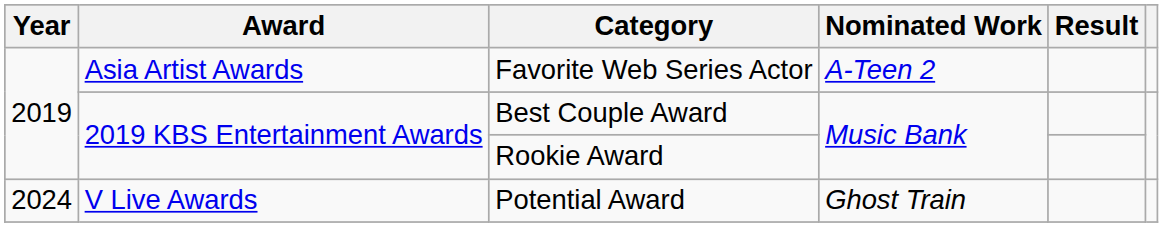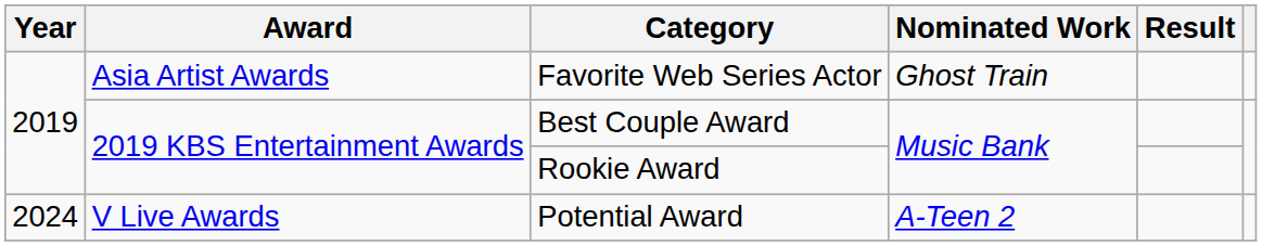Favorite Web Series Actor | Nominated Work: A-Teen 2 -> Ghost Train
Potential Award | Nominated Work: Ghost Train -> A-Teen 2
